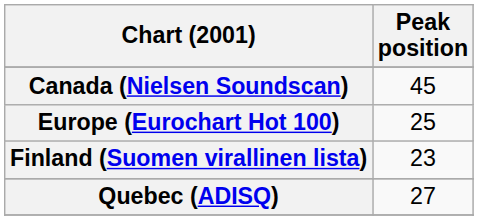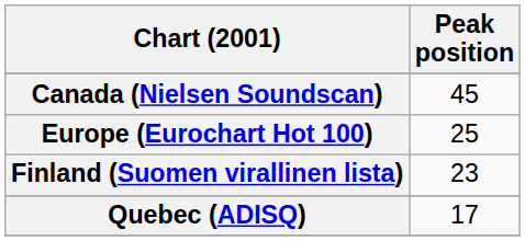Quebec (ADISQ) | Peak position: 27 -> 17
